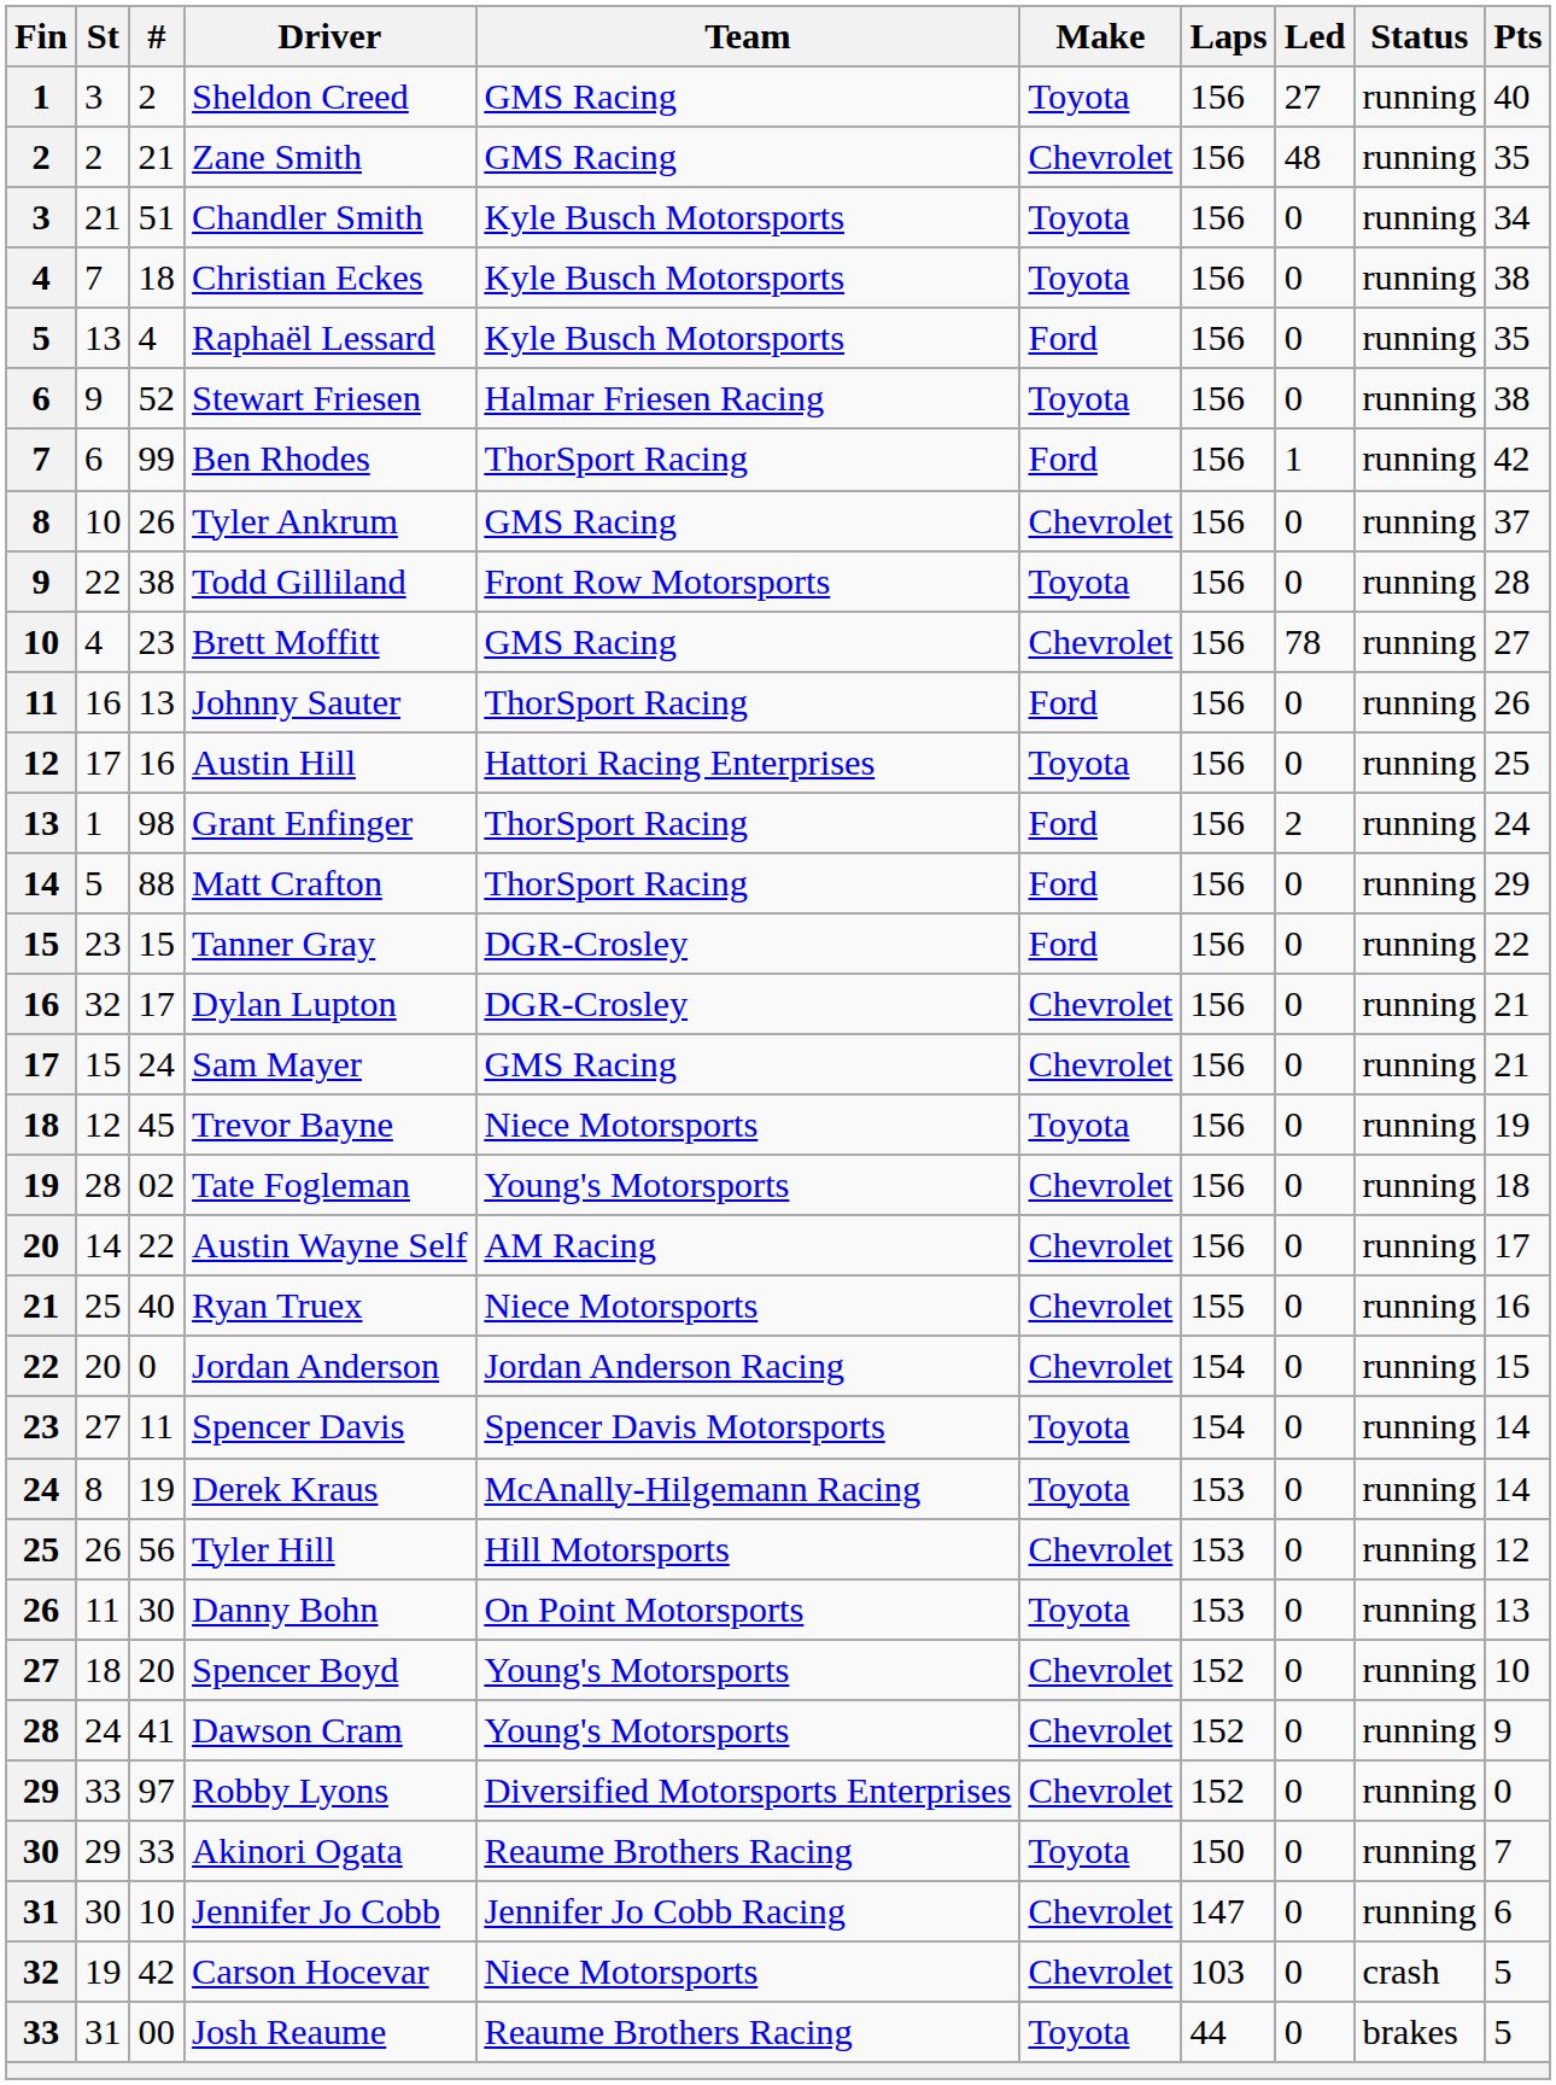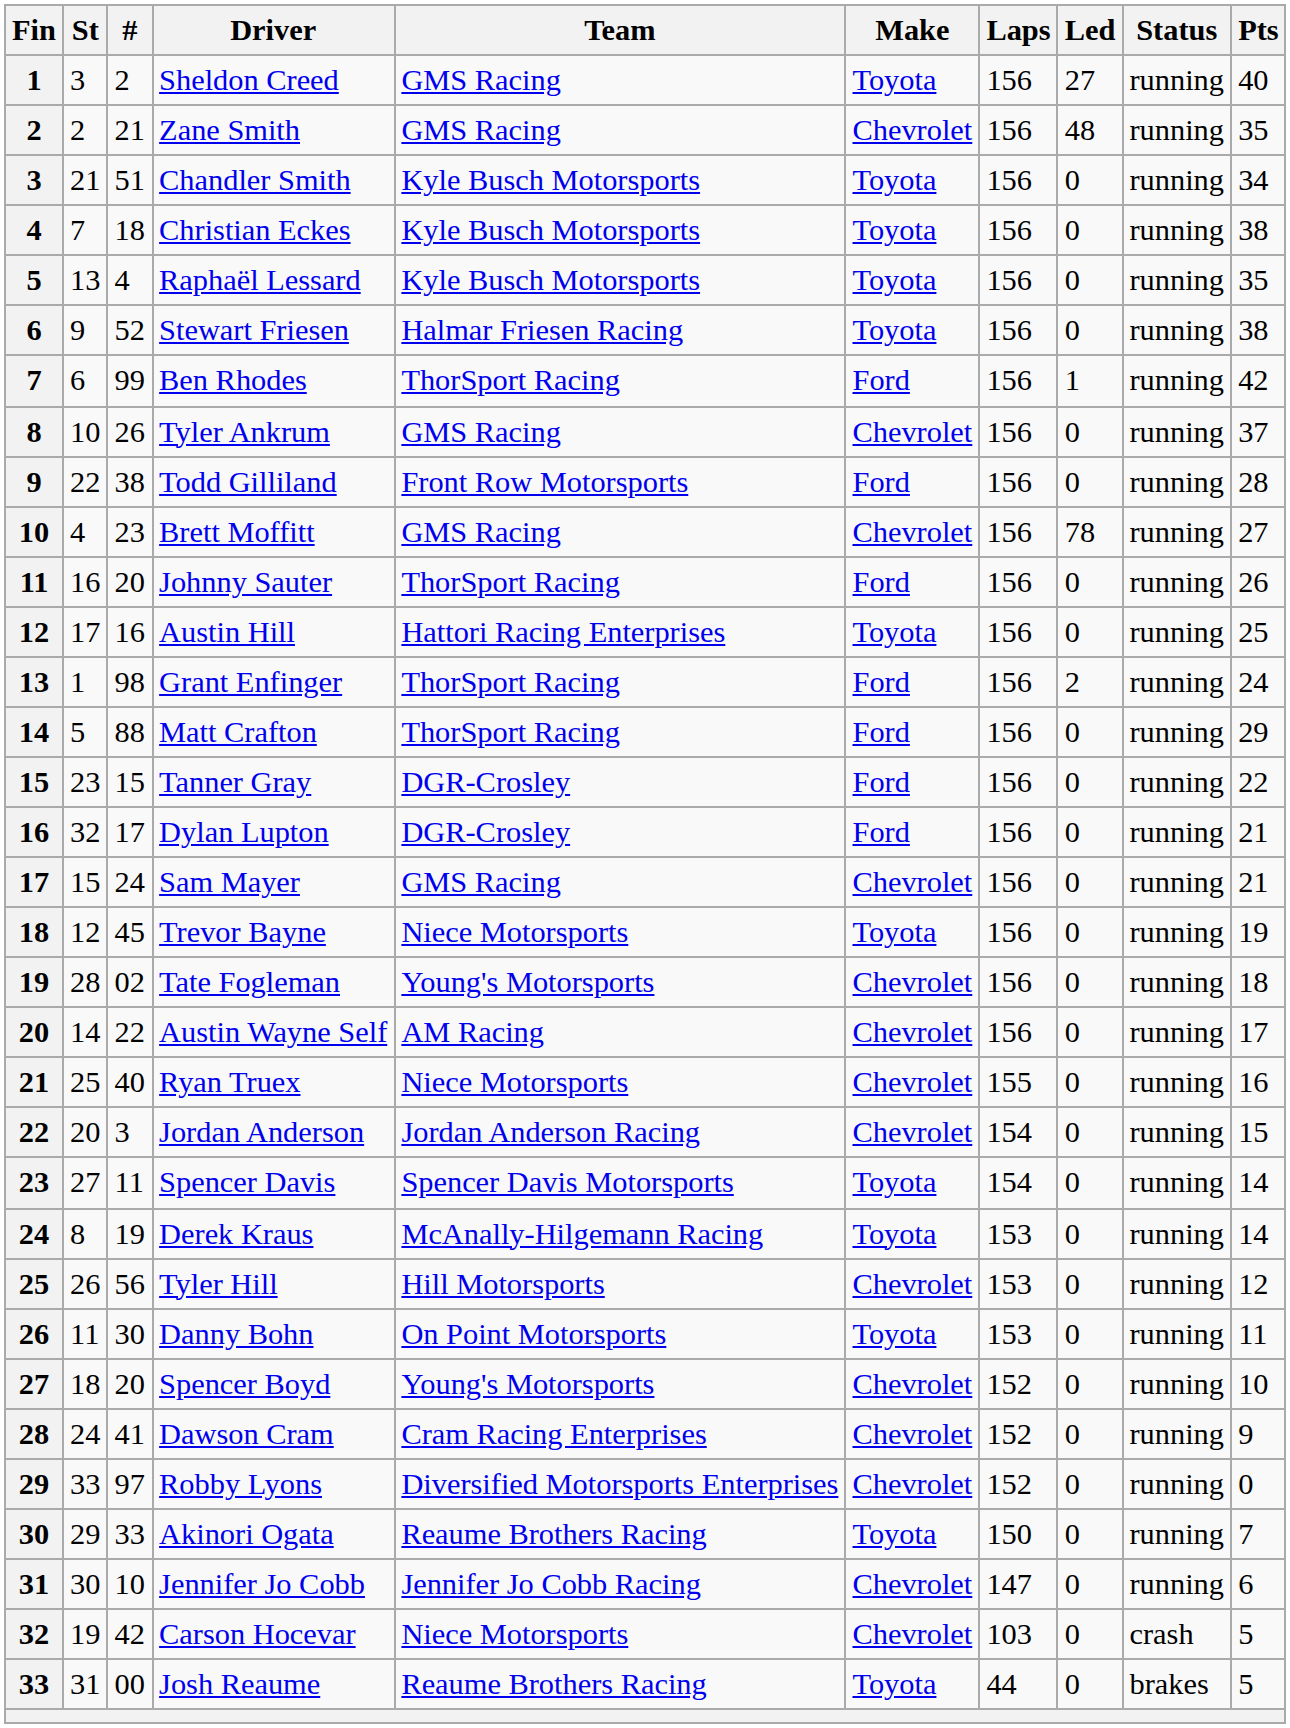Raphaël Lessard | Make: Ford -> Toyota
Todd Gilliland | Make: Toyota -> Ford
Johnny Sauter | #: 13 -> 20
Dylan Lupton | Make: Chevrolet -> Ford
Jordan Anderson | #: 0 -> 3
Danny Bohn | Pts: 13 -> 11
Dawson Cram | Team: Young's Motorsports -> Cram Racing Enterprises
